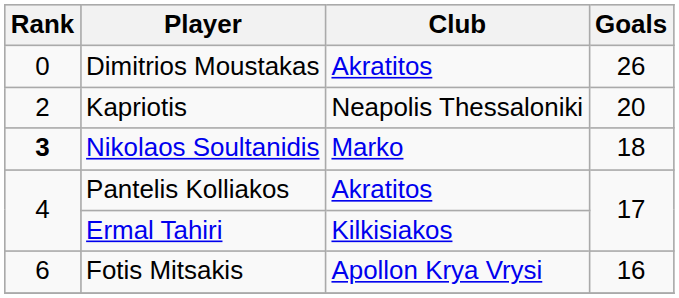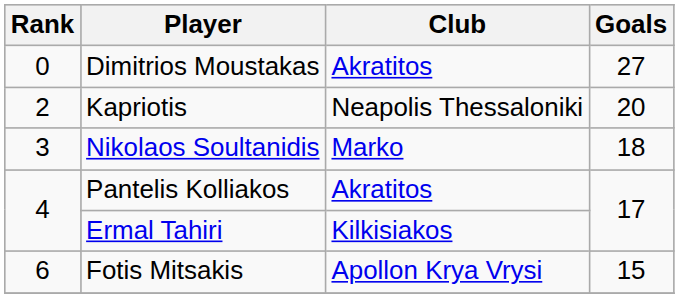Dimitrios Moustakas | Goals: 26 -> 27
Nikolaos Soultanidis | Rank: bold -> normal
Fotis Mitsakis | Goals: 16 -> 15
